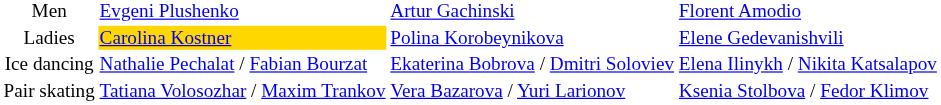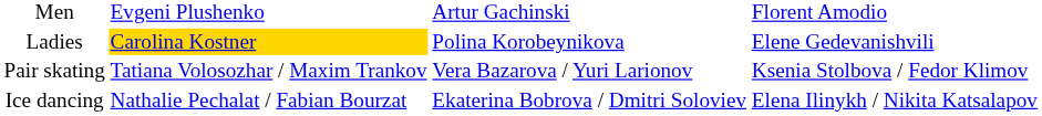rows swapped: Pair skating <-> Ice dancing
